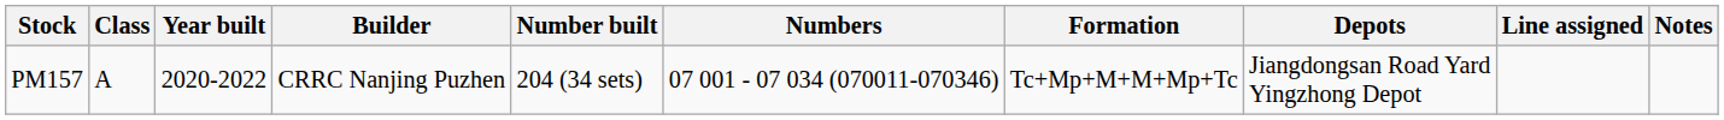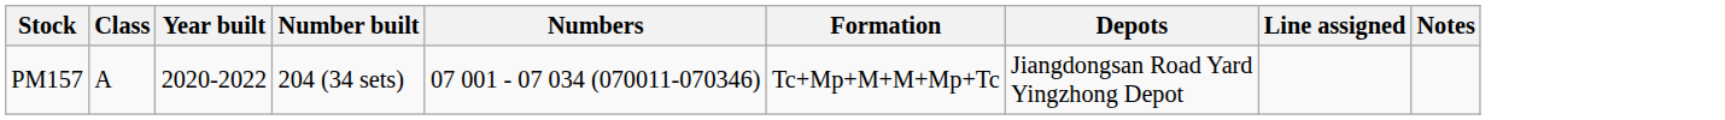- column: Builder | CRRC Nanjing Puzhen
